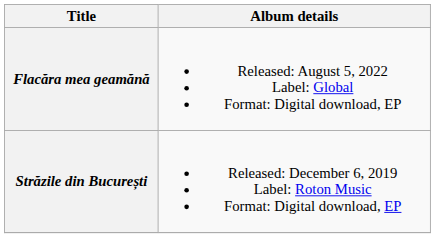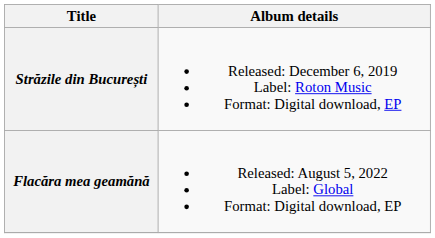rows swapped: Străzile din București <-> Flacăra mea geamănă
